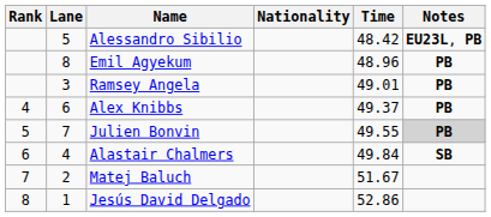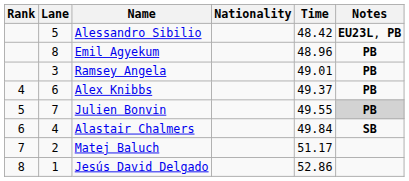Matej Baluch | Time: 51.67 -> 51.17
